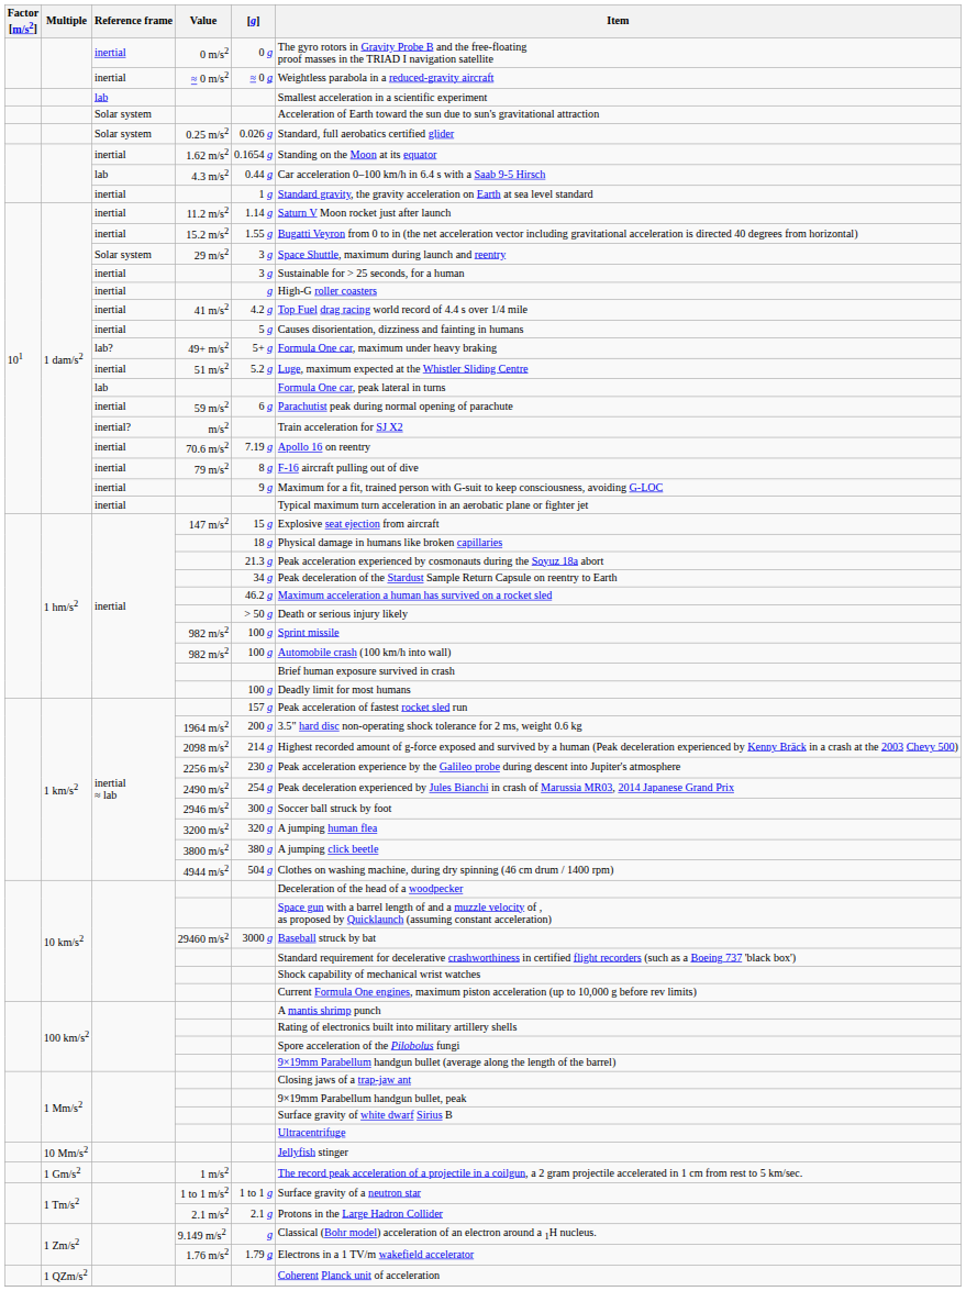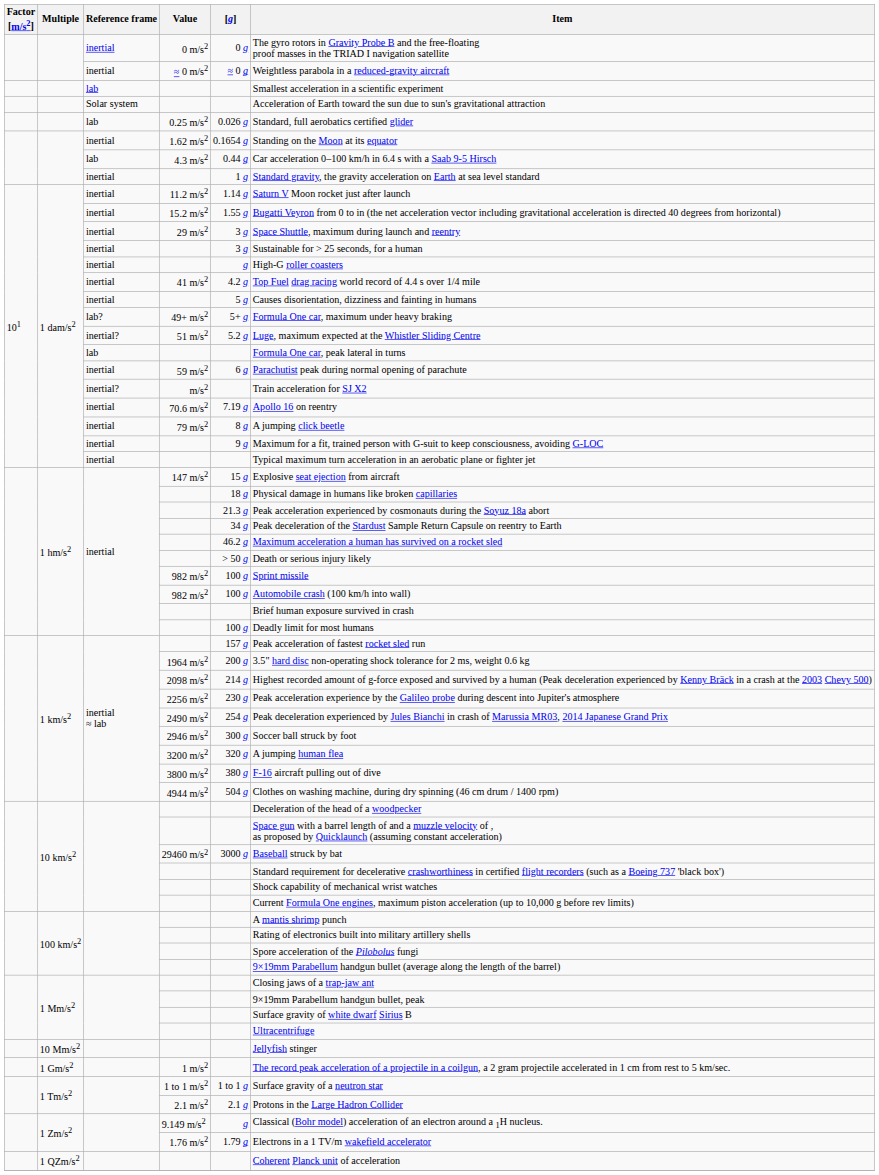0.25 m/s2 | Reference frame: Solar system -> lab
29 m/s2 | Reference frame: Solar system -> inertial
51 m/s2 | Reference frame: inertial -> inertial?
79 m/s2 | Item: F-16 aircraft pulling out of dive -> A jumping click beetle
3800 m/s2 | Item: A jumping click beetle -> F-16 aircraft pulling out of dive
